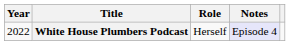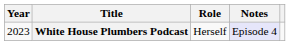White House Plumbers Podcast | Year: 2022 -> 2023
